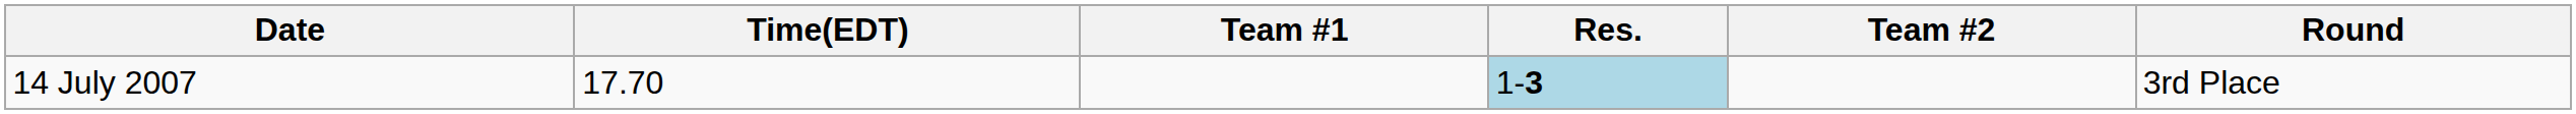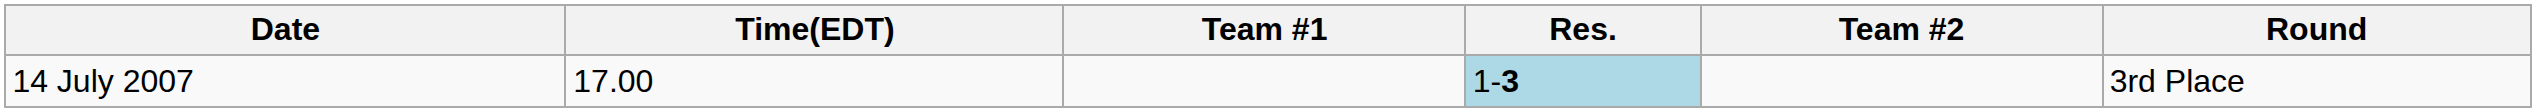14 July 2007 | Time(EDT): 17.70 -> 17.00
